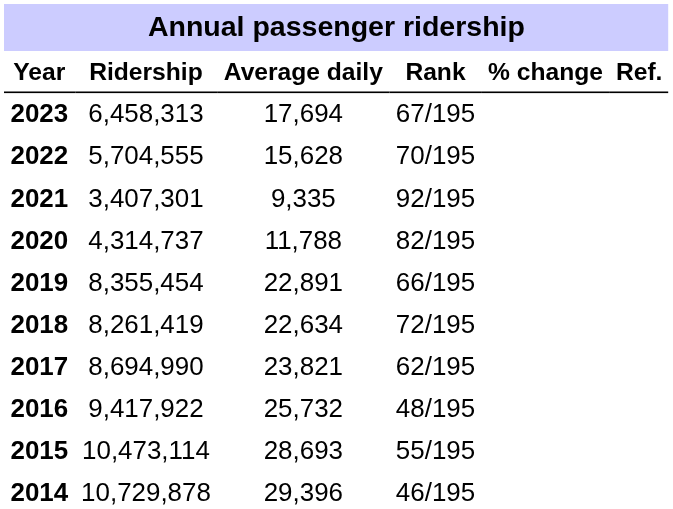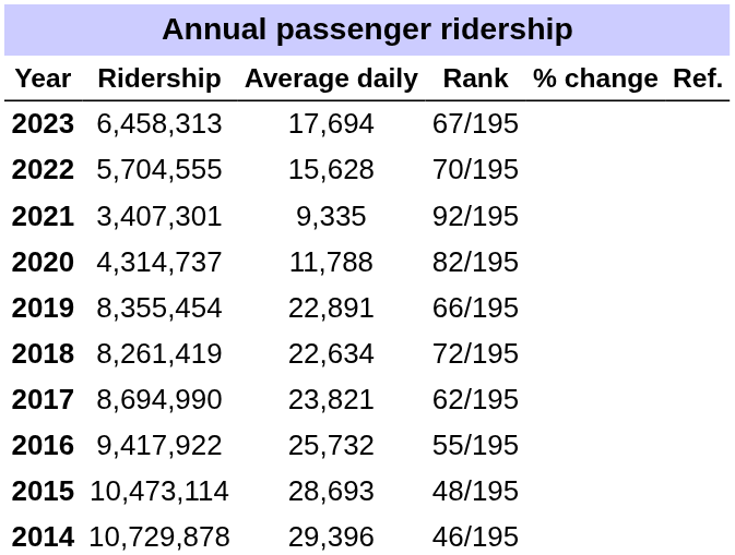2016 | Rank: 48/195 -> 55/195
2015 | Rank: 55/195 -> 48/195
